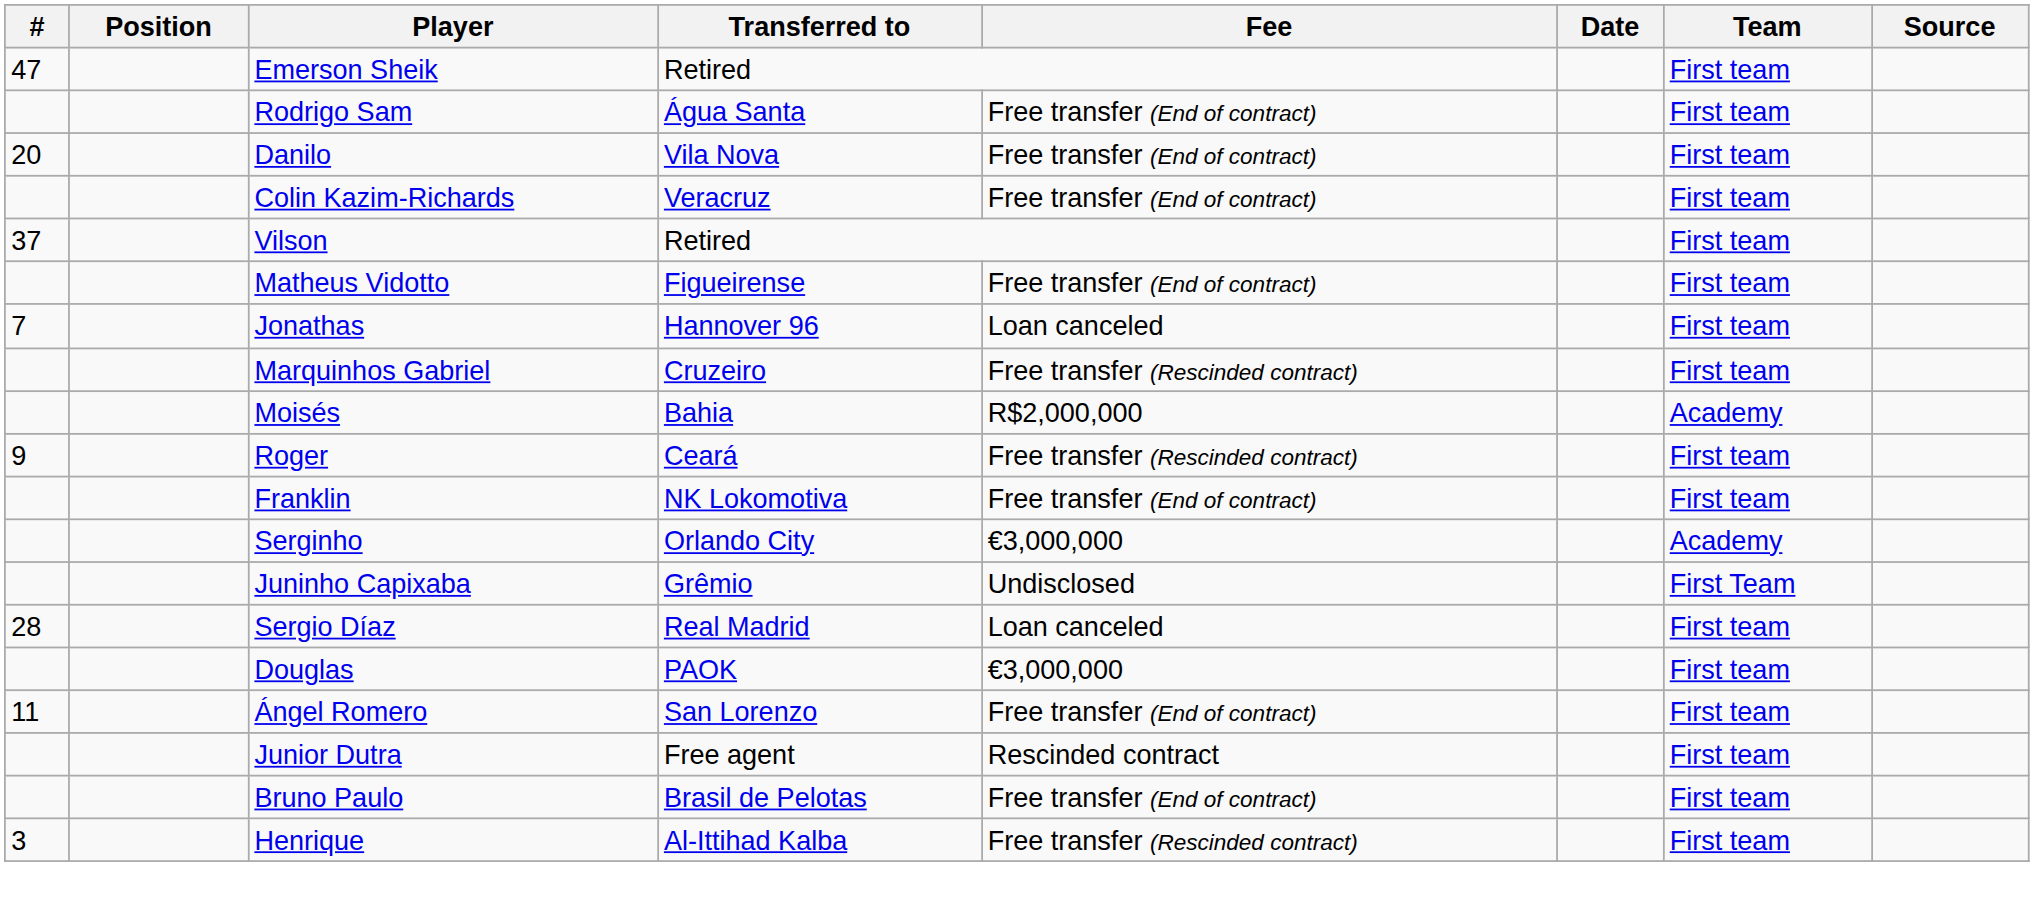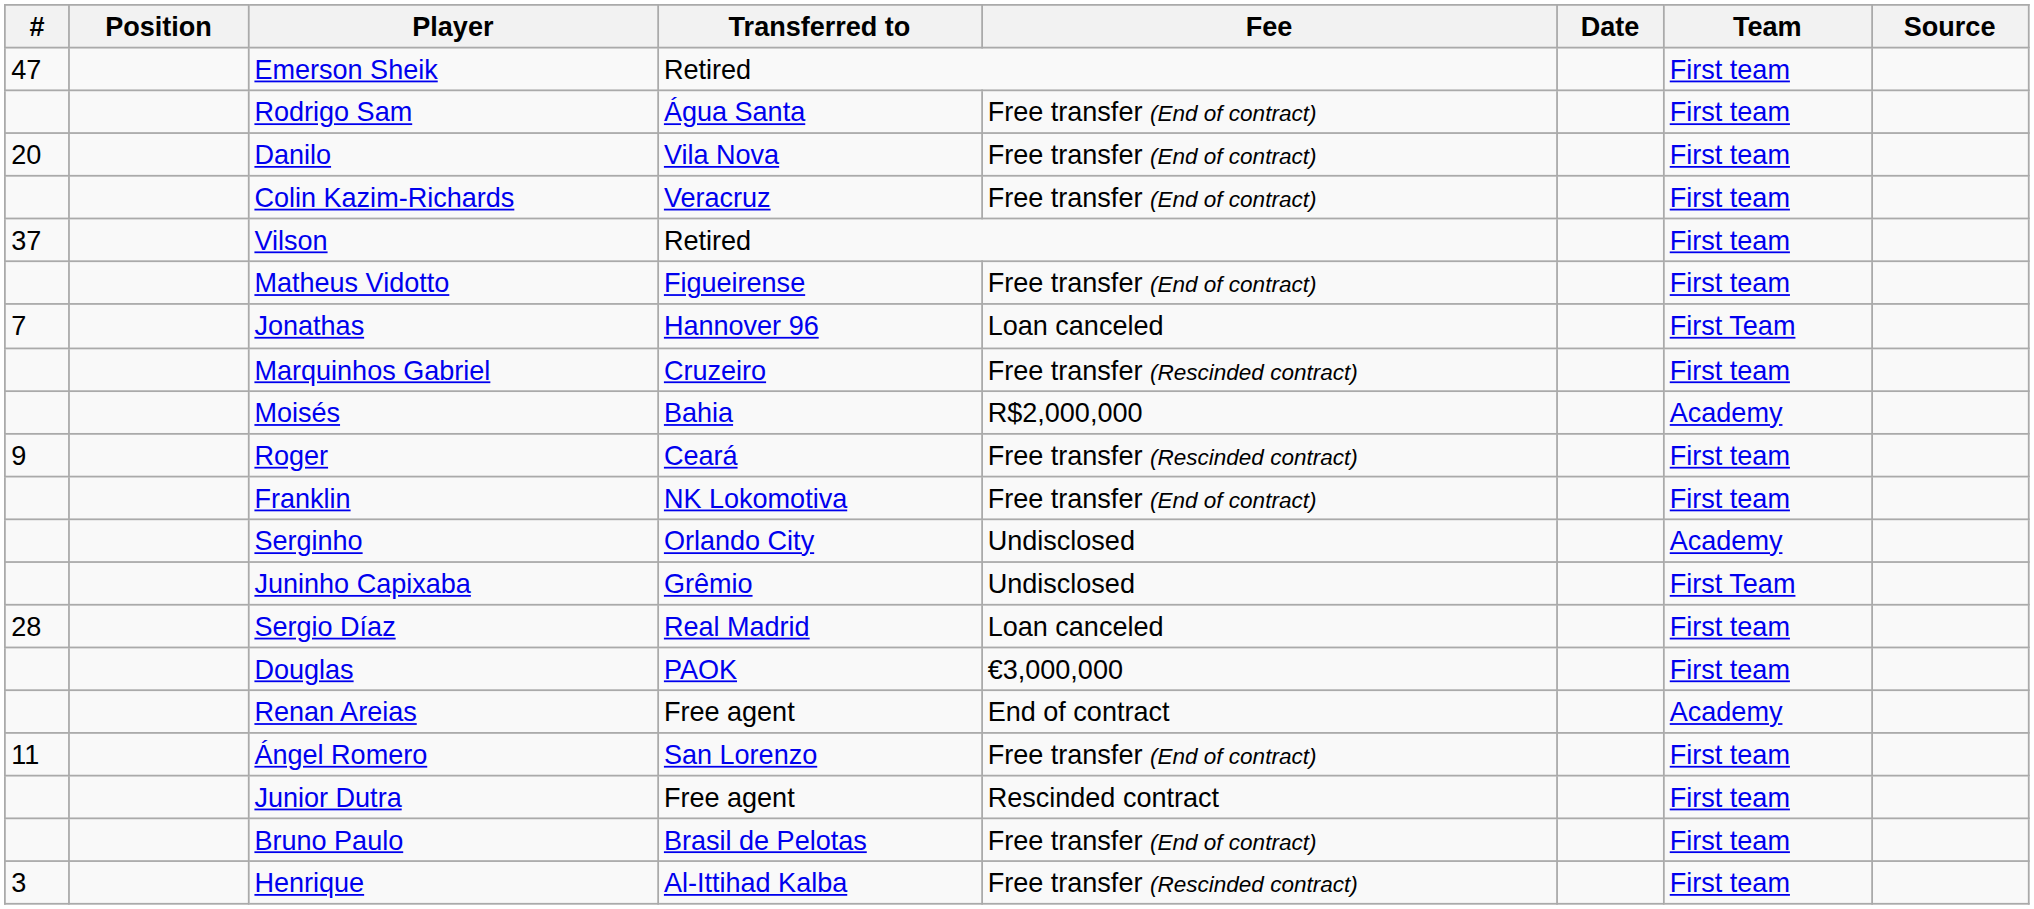Jonathas | Team: First team -> First Team
Serginho | Fee: €3,000,000 -> Undisclosed
+ row: Renan Areias | Free agent | End of contract | Academy
